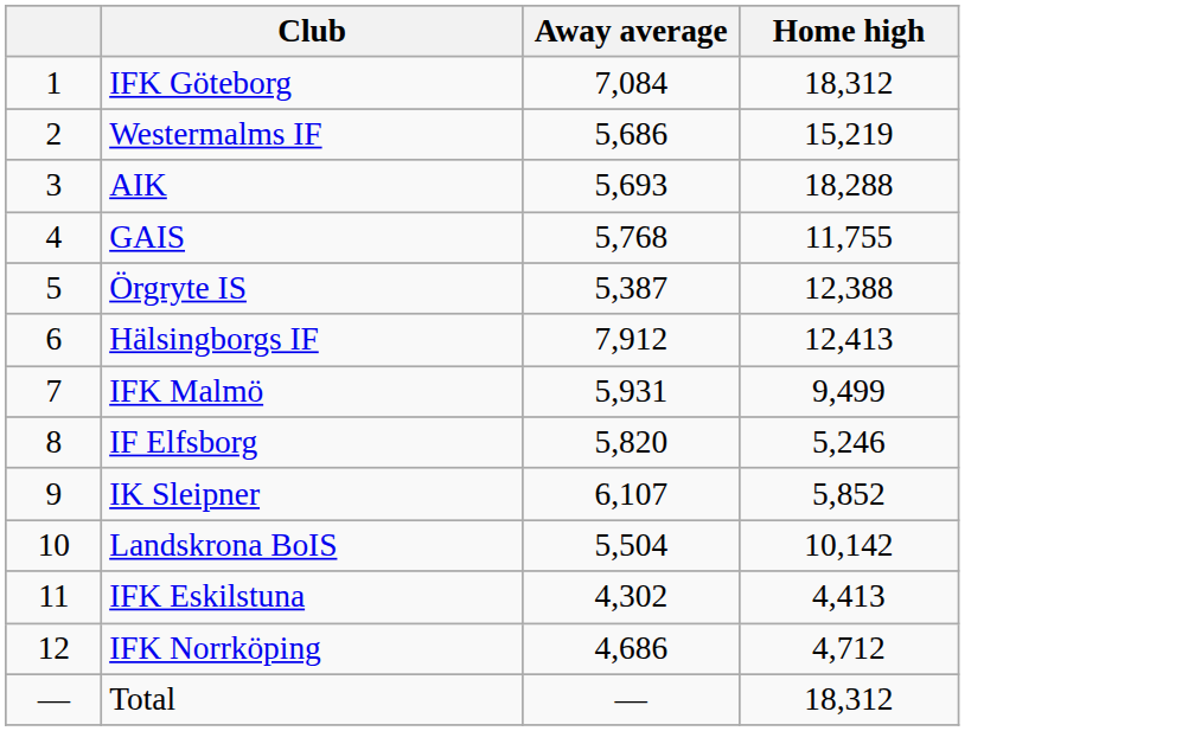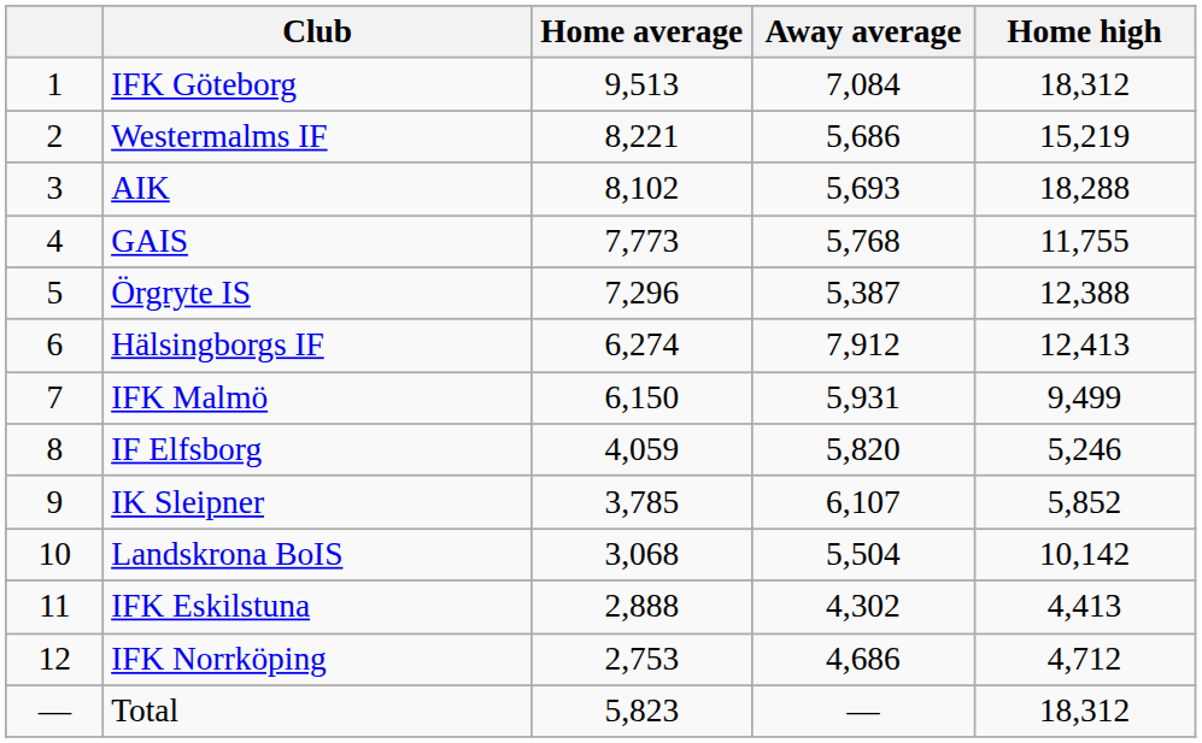+ column: Home average | 9,513 | 8,221 | 8,102 | 7,773 | 7,296 | 6,274 | 6,150 | 4,059 | 3,785 | 3,068 | 2,888 | 2,753 | 5,823
